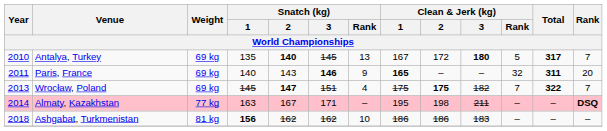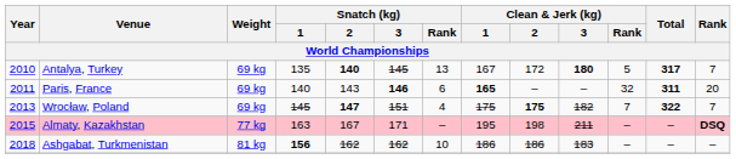Paris, France | Snatch (kg) / Rank: 9 -> 6
Almaty, Kazakhstan | Year: 2014 -> 2015
